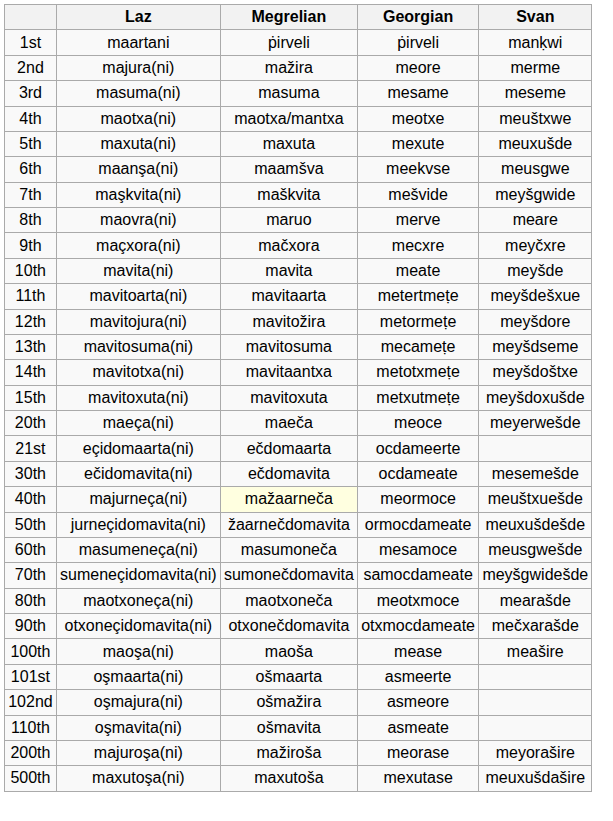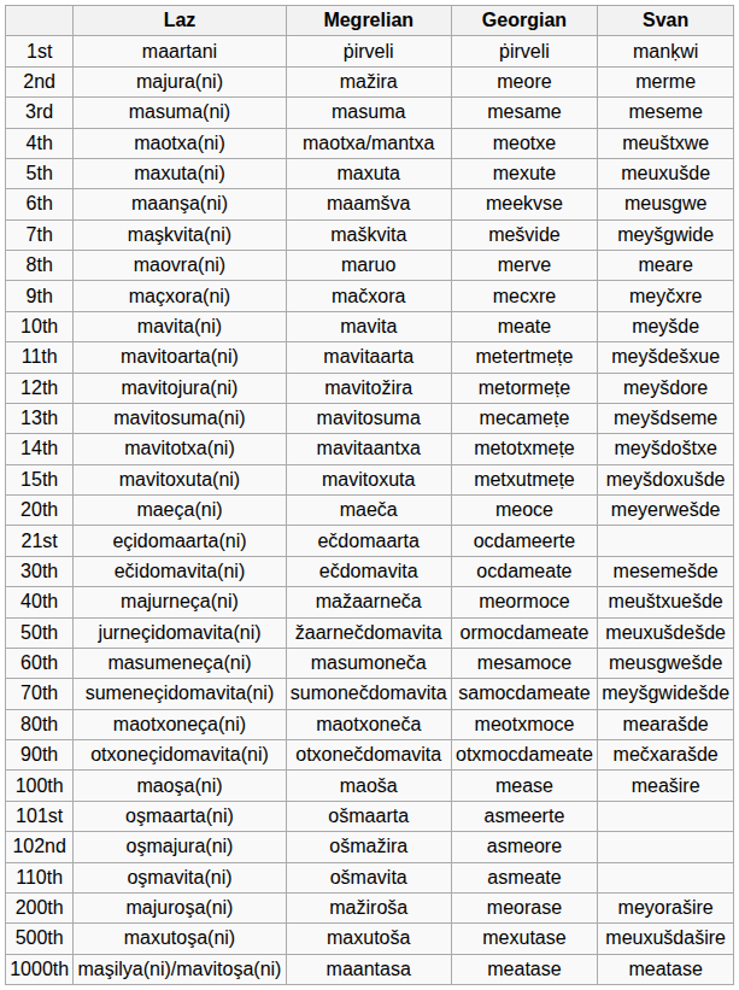40th | Megrelian: lightyellow background -> no background
+ row: 1000th | maşilya(ni)/mavitoşa(ni) | maantasa | meatase | meatase
